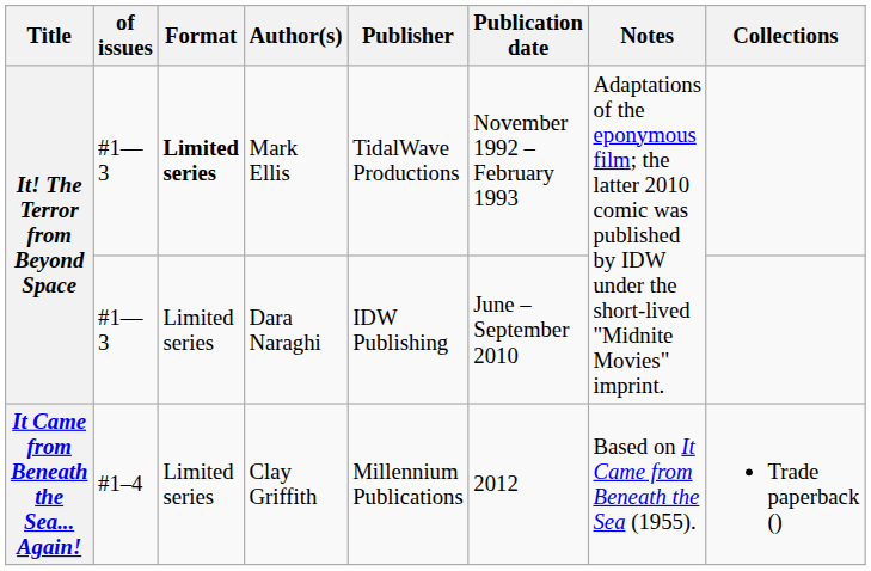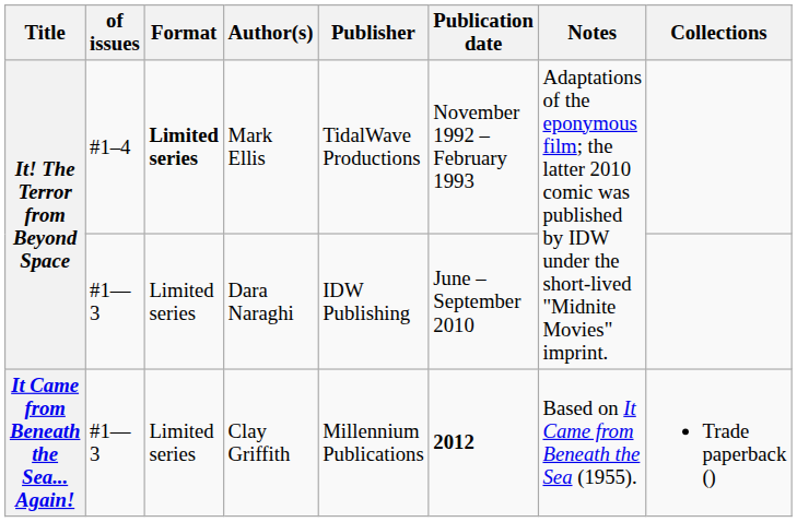Mark Ellis | of issues: #1—3 -> #1–4
Clay Griffith | of issues: #1–4 -> #1—3
Clay Griffith | Publication date: normal -> bold
